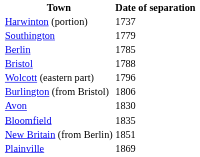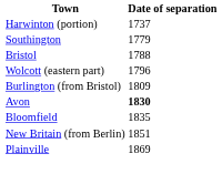- row: Berlin | 1785
Burlington (from Bristol) | Date of separation: 1806 -> 1809
Avon | Date of separation: normal -> bold
